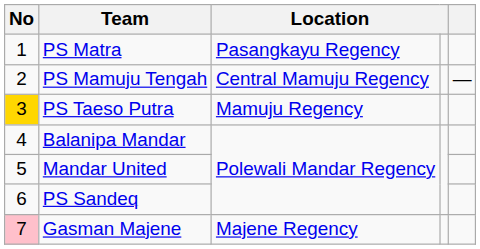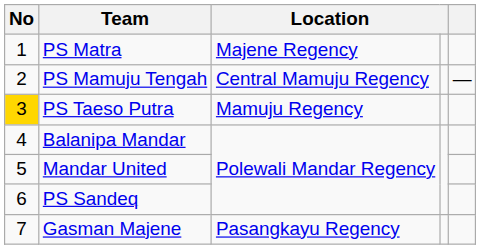PS Matra | column 3: Pasangkayu Regency -> Majene Regency
Gasman Majene | No: pink background -> no background
Gasman Majene | column 3: Majene Regency -> Pasangkayu Regency
